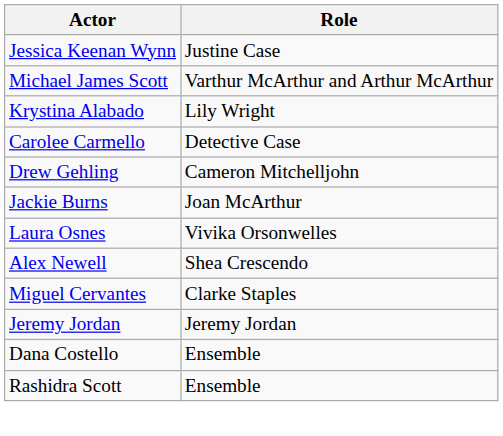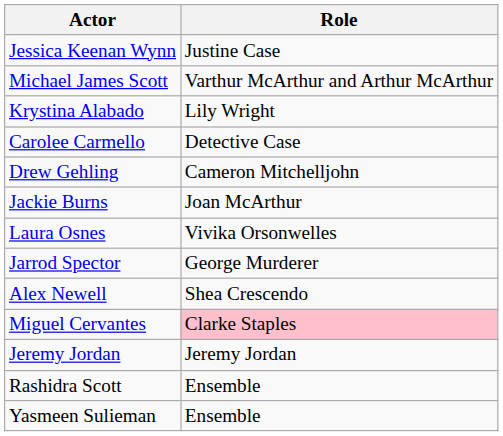+ row: Jarrod Spector | George Murderer
Miguel Cervantes | Role: no background -> pink background
- row: Dana Costello | Ensemble
+ row: Yasmeen Sulieman | Ensemble
